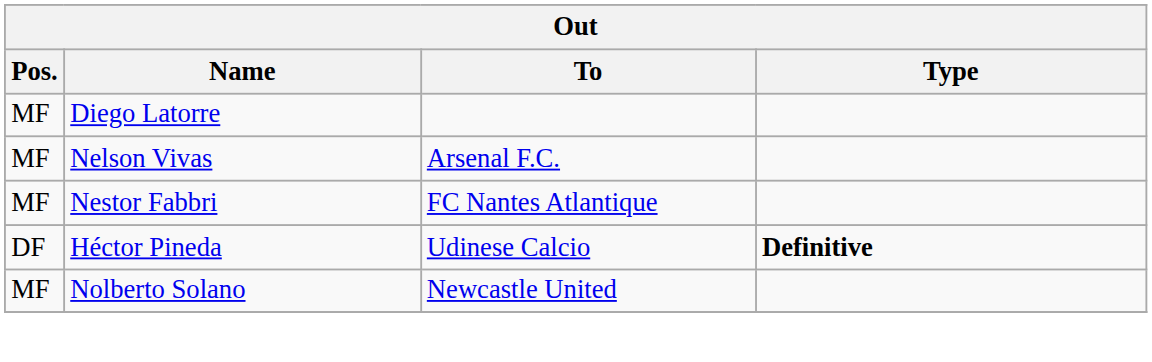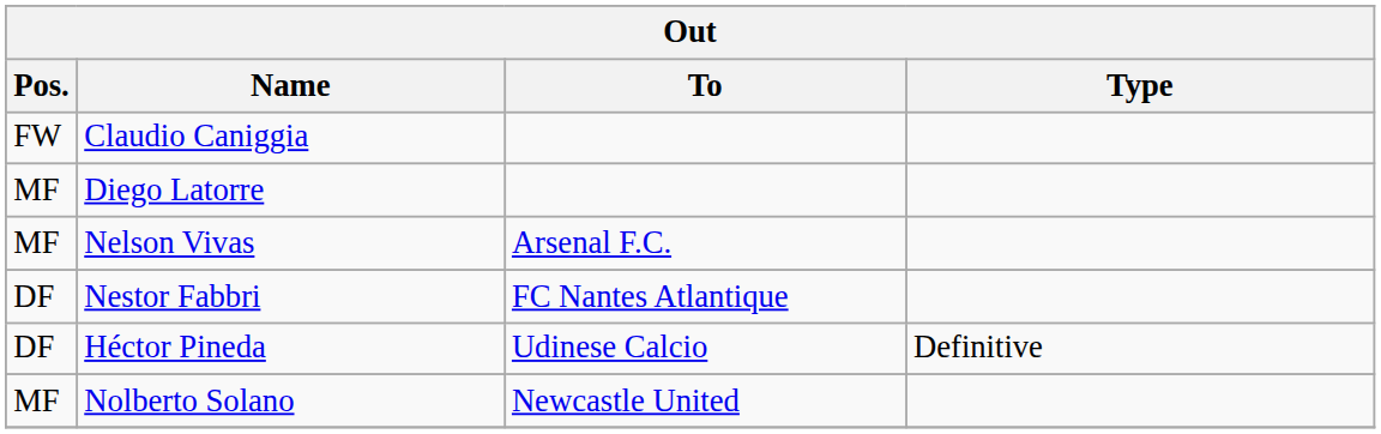+ row: FW | Claudio Caniggia
Nestor Fabbri | Pos.: MF -> DF
Héctor Pineda | Type: bold -> normal
